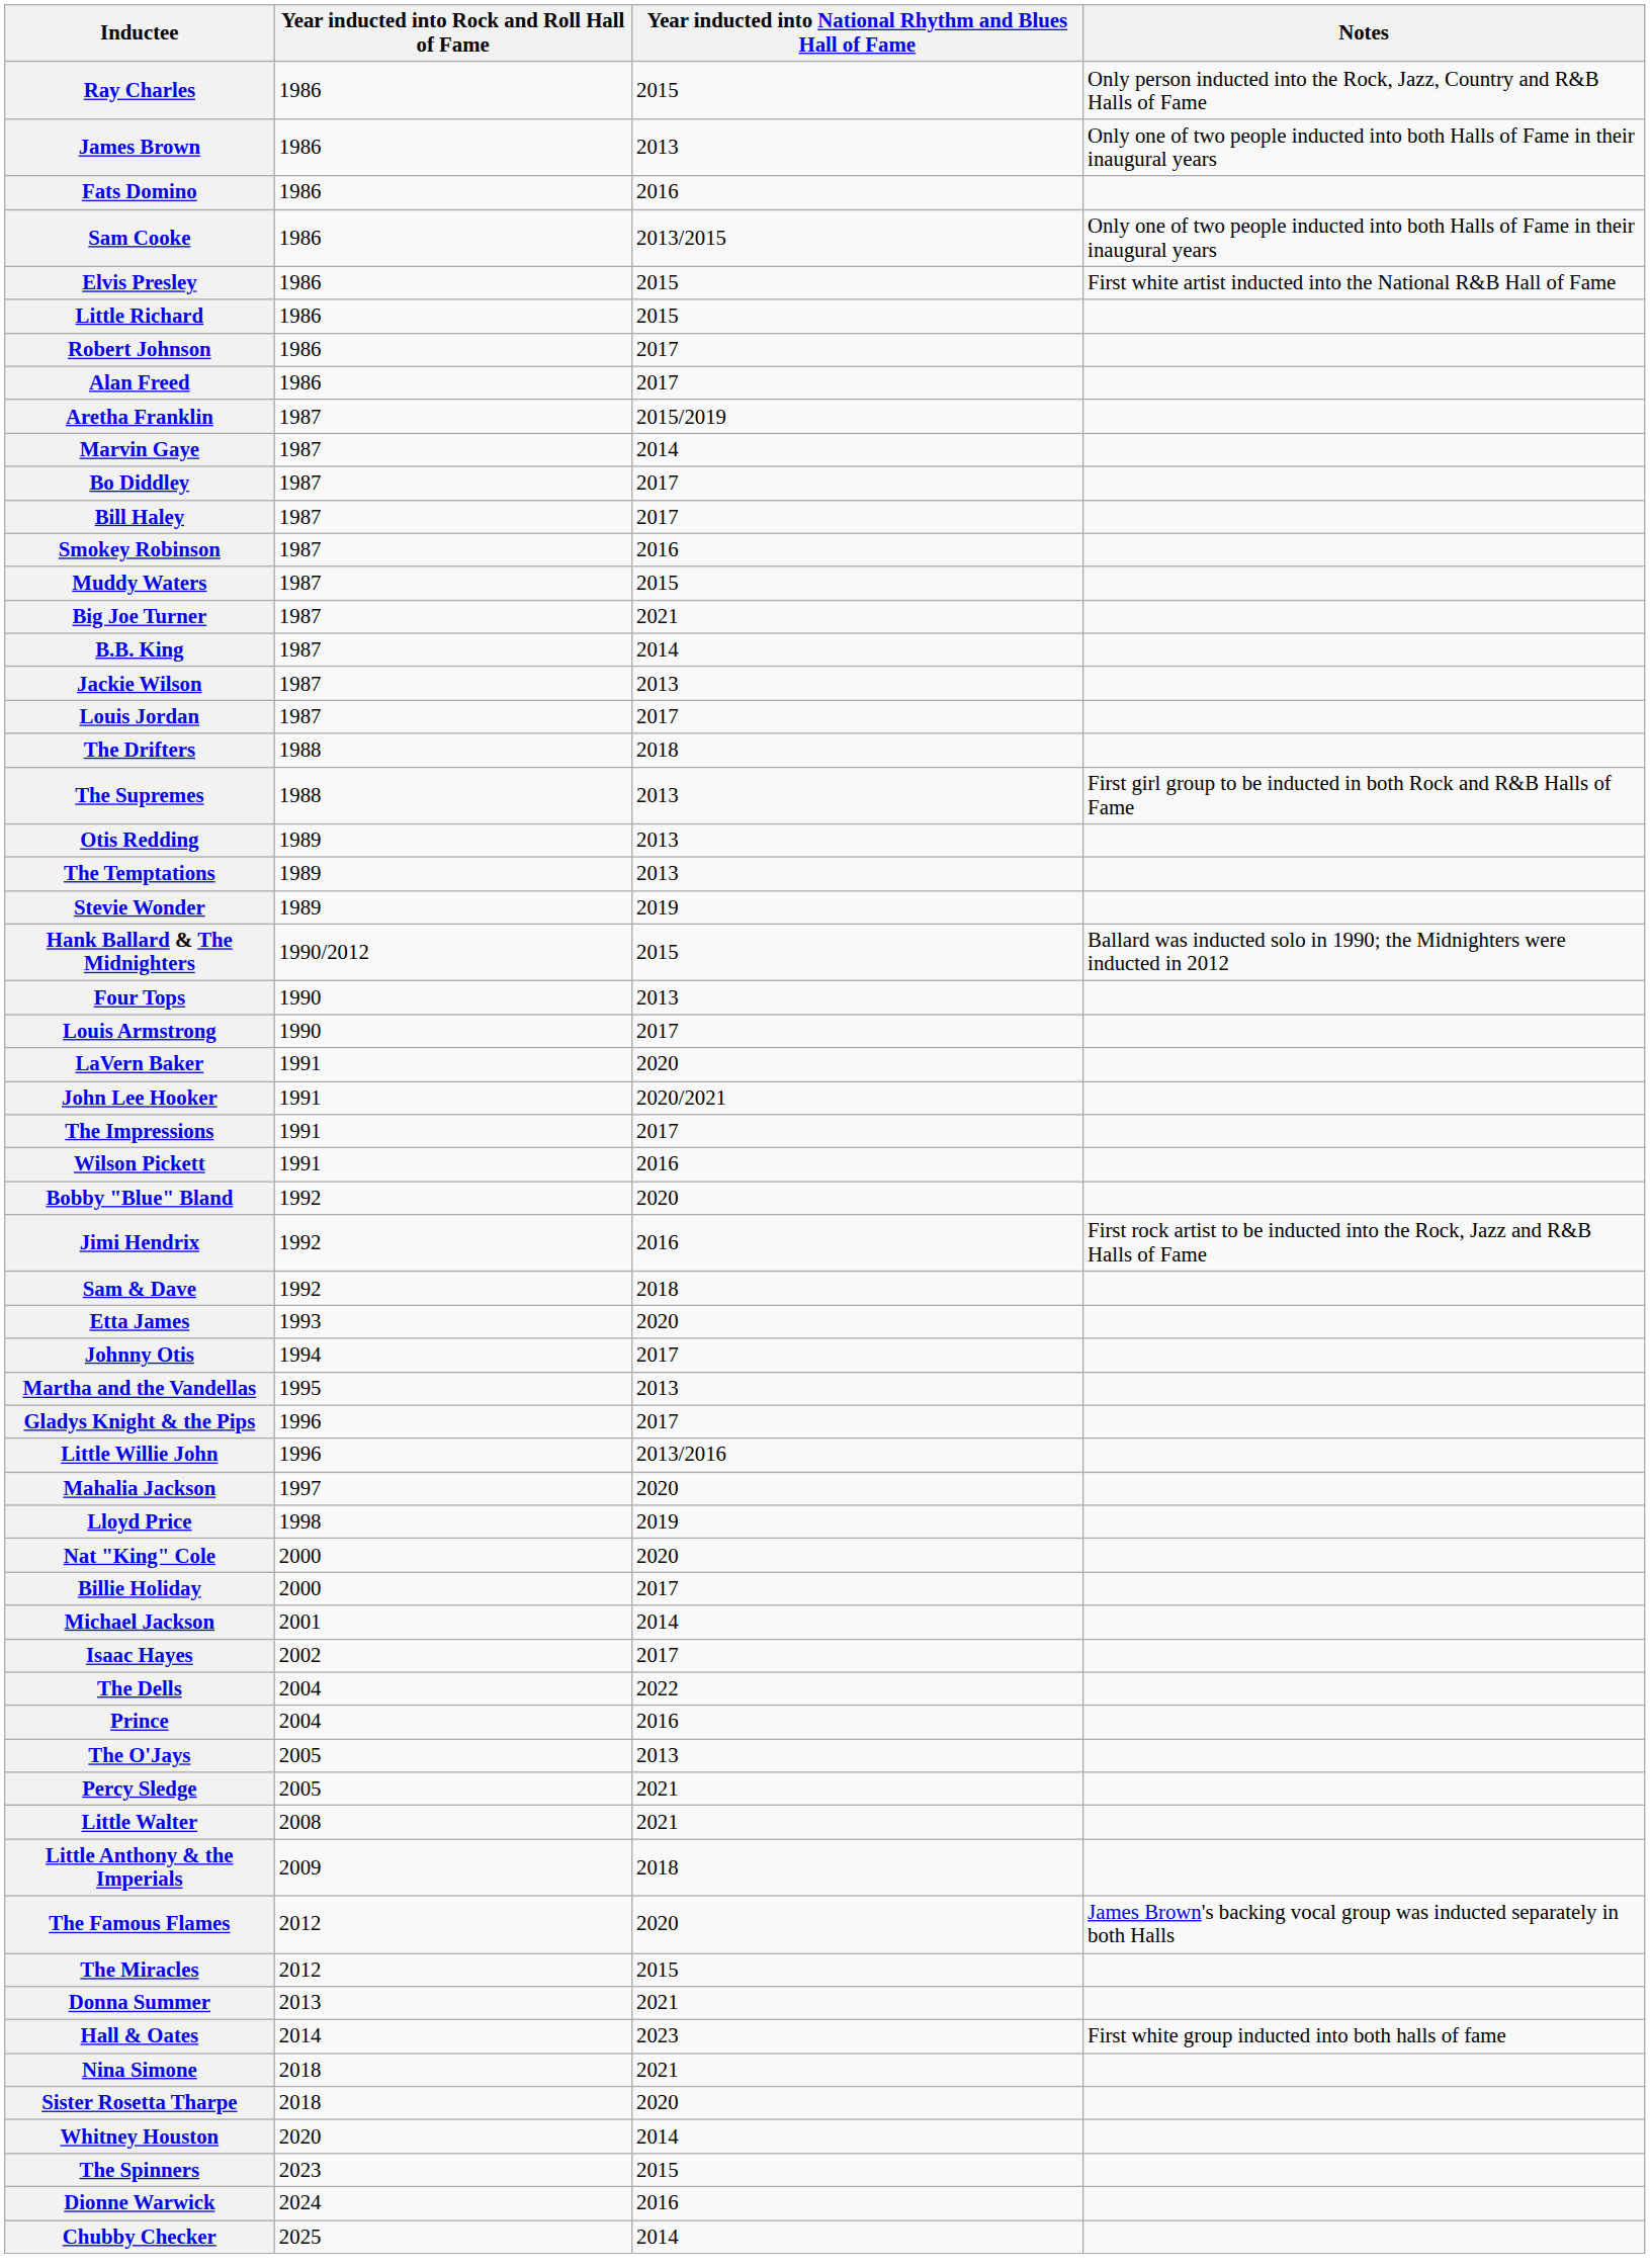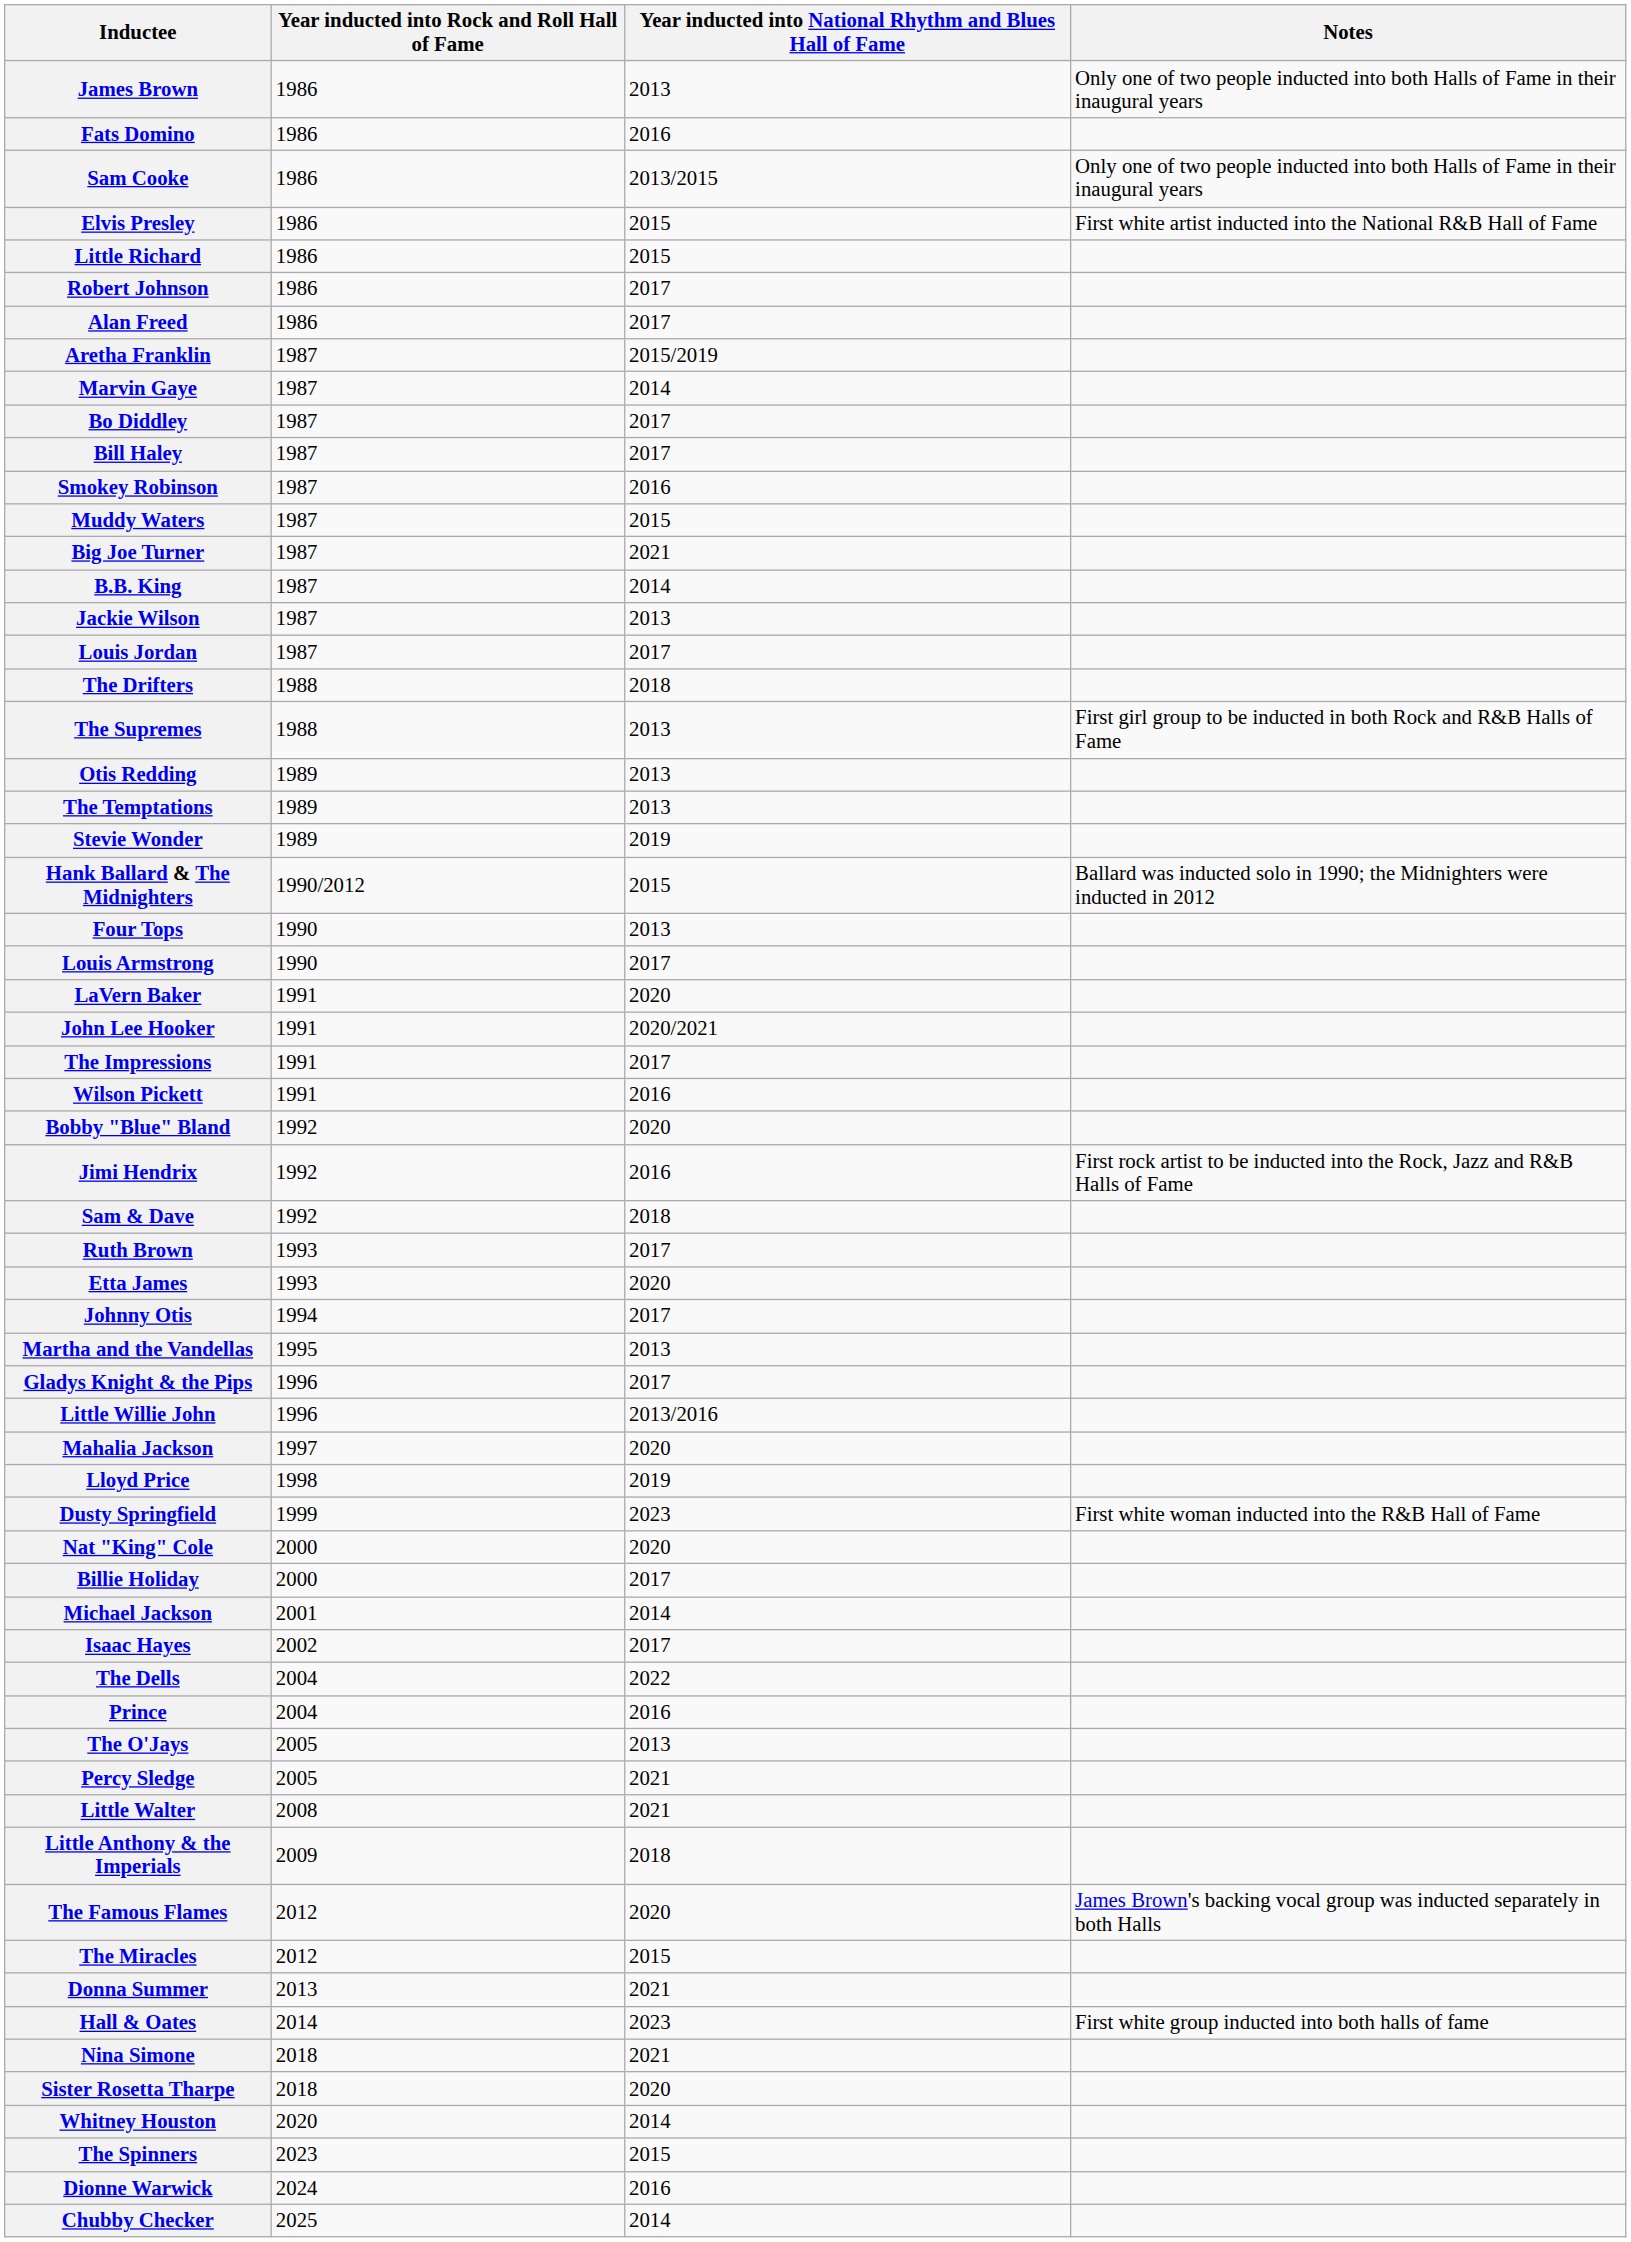- row: Ray Charles | 1986 | 2015 | Only person inducted into the Rock, Jazz, Country and R&B Halls of Fame
+ row: Ruth Brown | 1993 | 2017
+ row: Dusty Springfield | 1999 | 2023 | First white woman inducted into the R&B Hall of Fame
